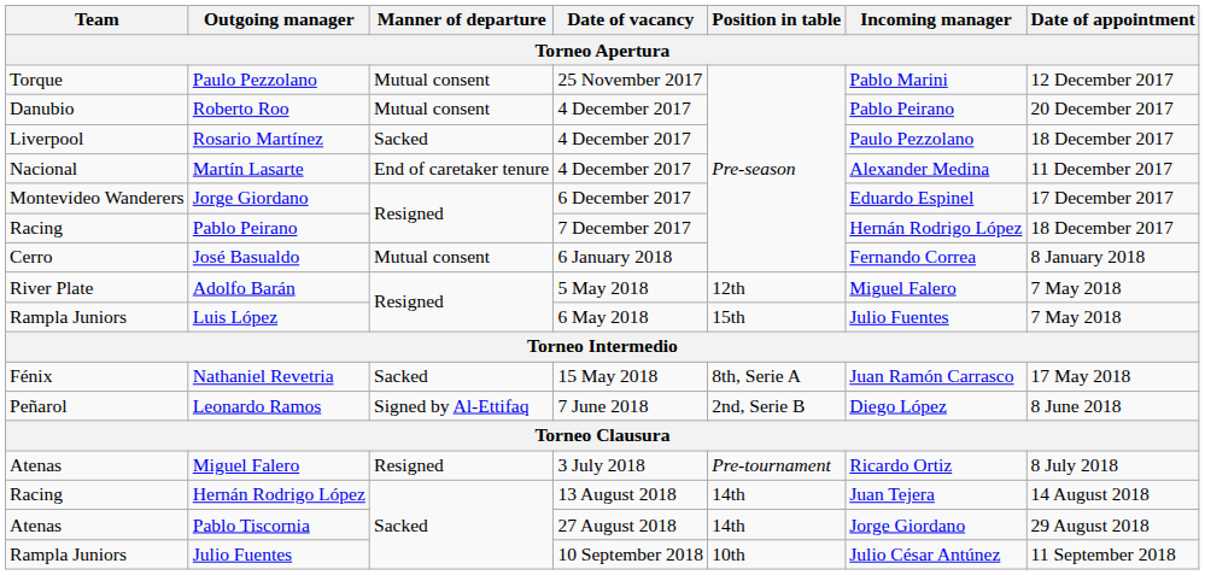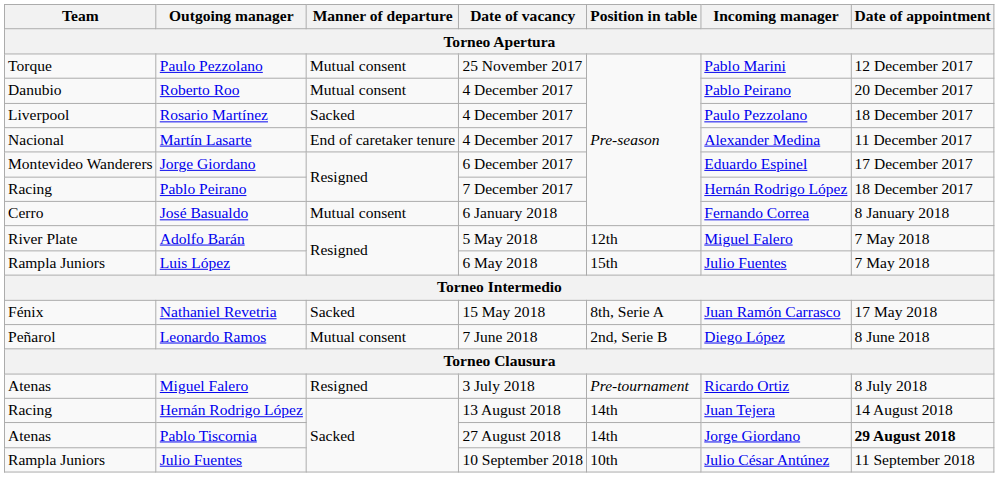Leonardo Ramos | Manner of departure: Signed by Al-Ettifaq -> Mutual consent
Pablo Tiscornia | Date of appointment: normal -> bold
